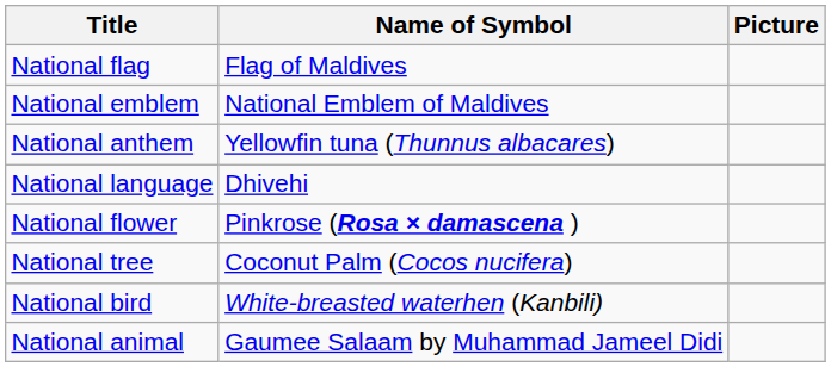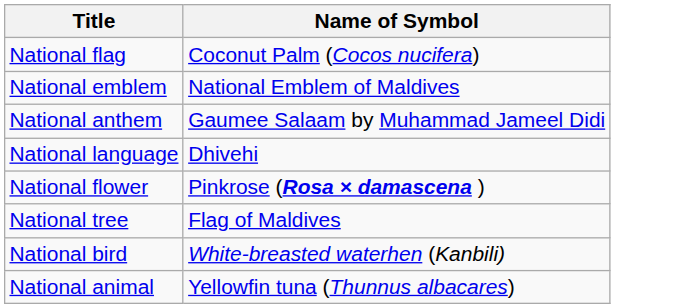- column: Picture
National flag | Name of Symbol: Flag of Maldives -> Coconut Palm (Cocos nucifera)
National anthem | Name of Symbol: Yellowfin tuna (Thunnus albacares) -> Gaumee Salaam by Muhammad Jameel Didi
National tree | Name of Symbol: Coconut Palm (Cocos nucifera) -> Flag of Maldives
National animal | Name of Symbol: Gaumee Salaam by Muhammad Jameel Didi -> Yellowfin tuna (Thunnus albacares)
